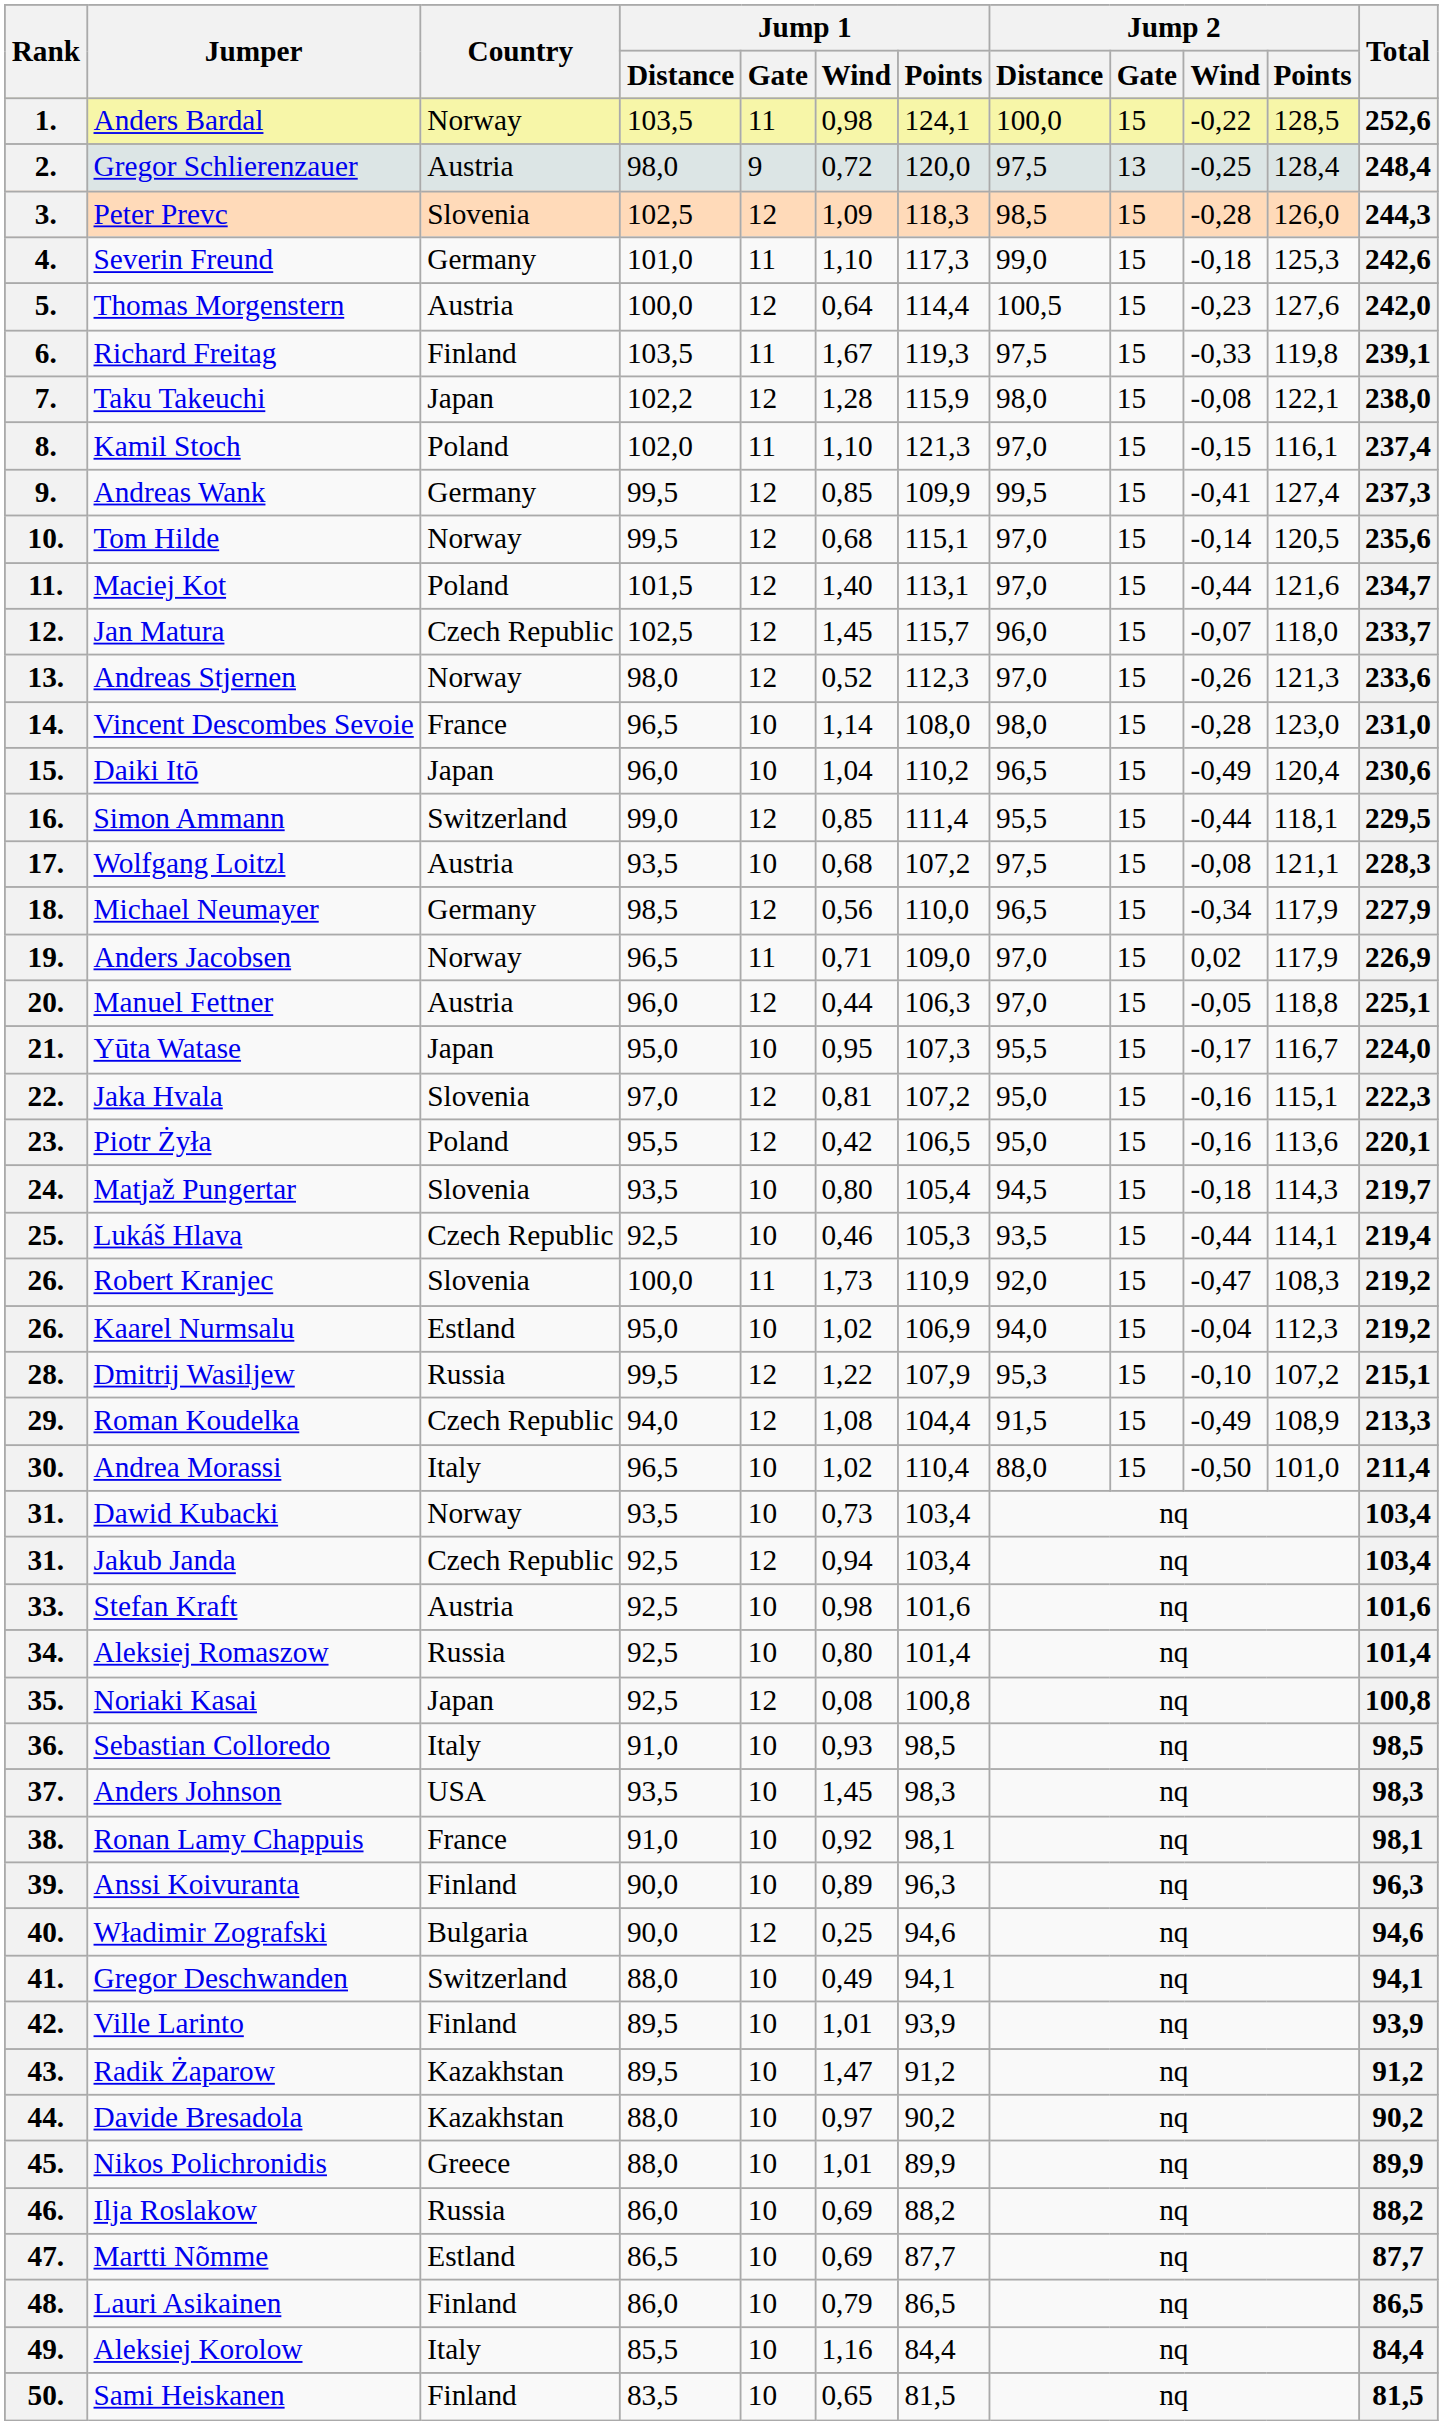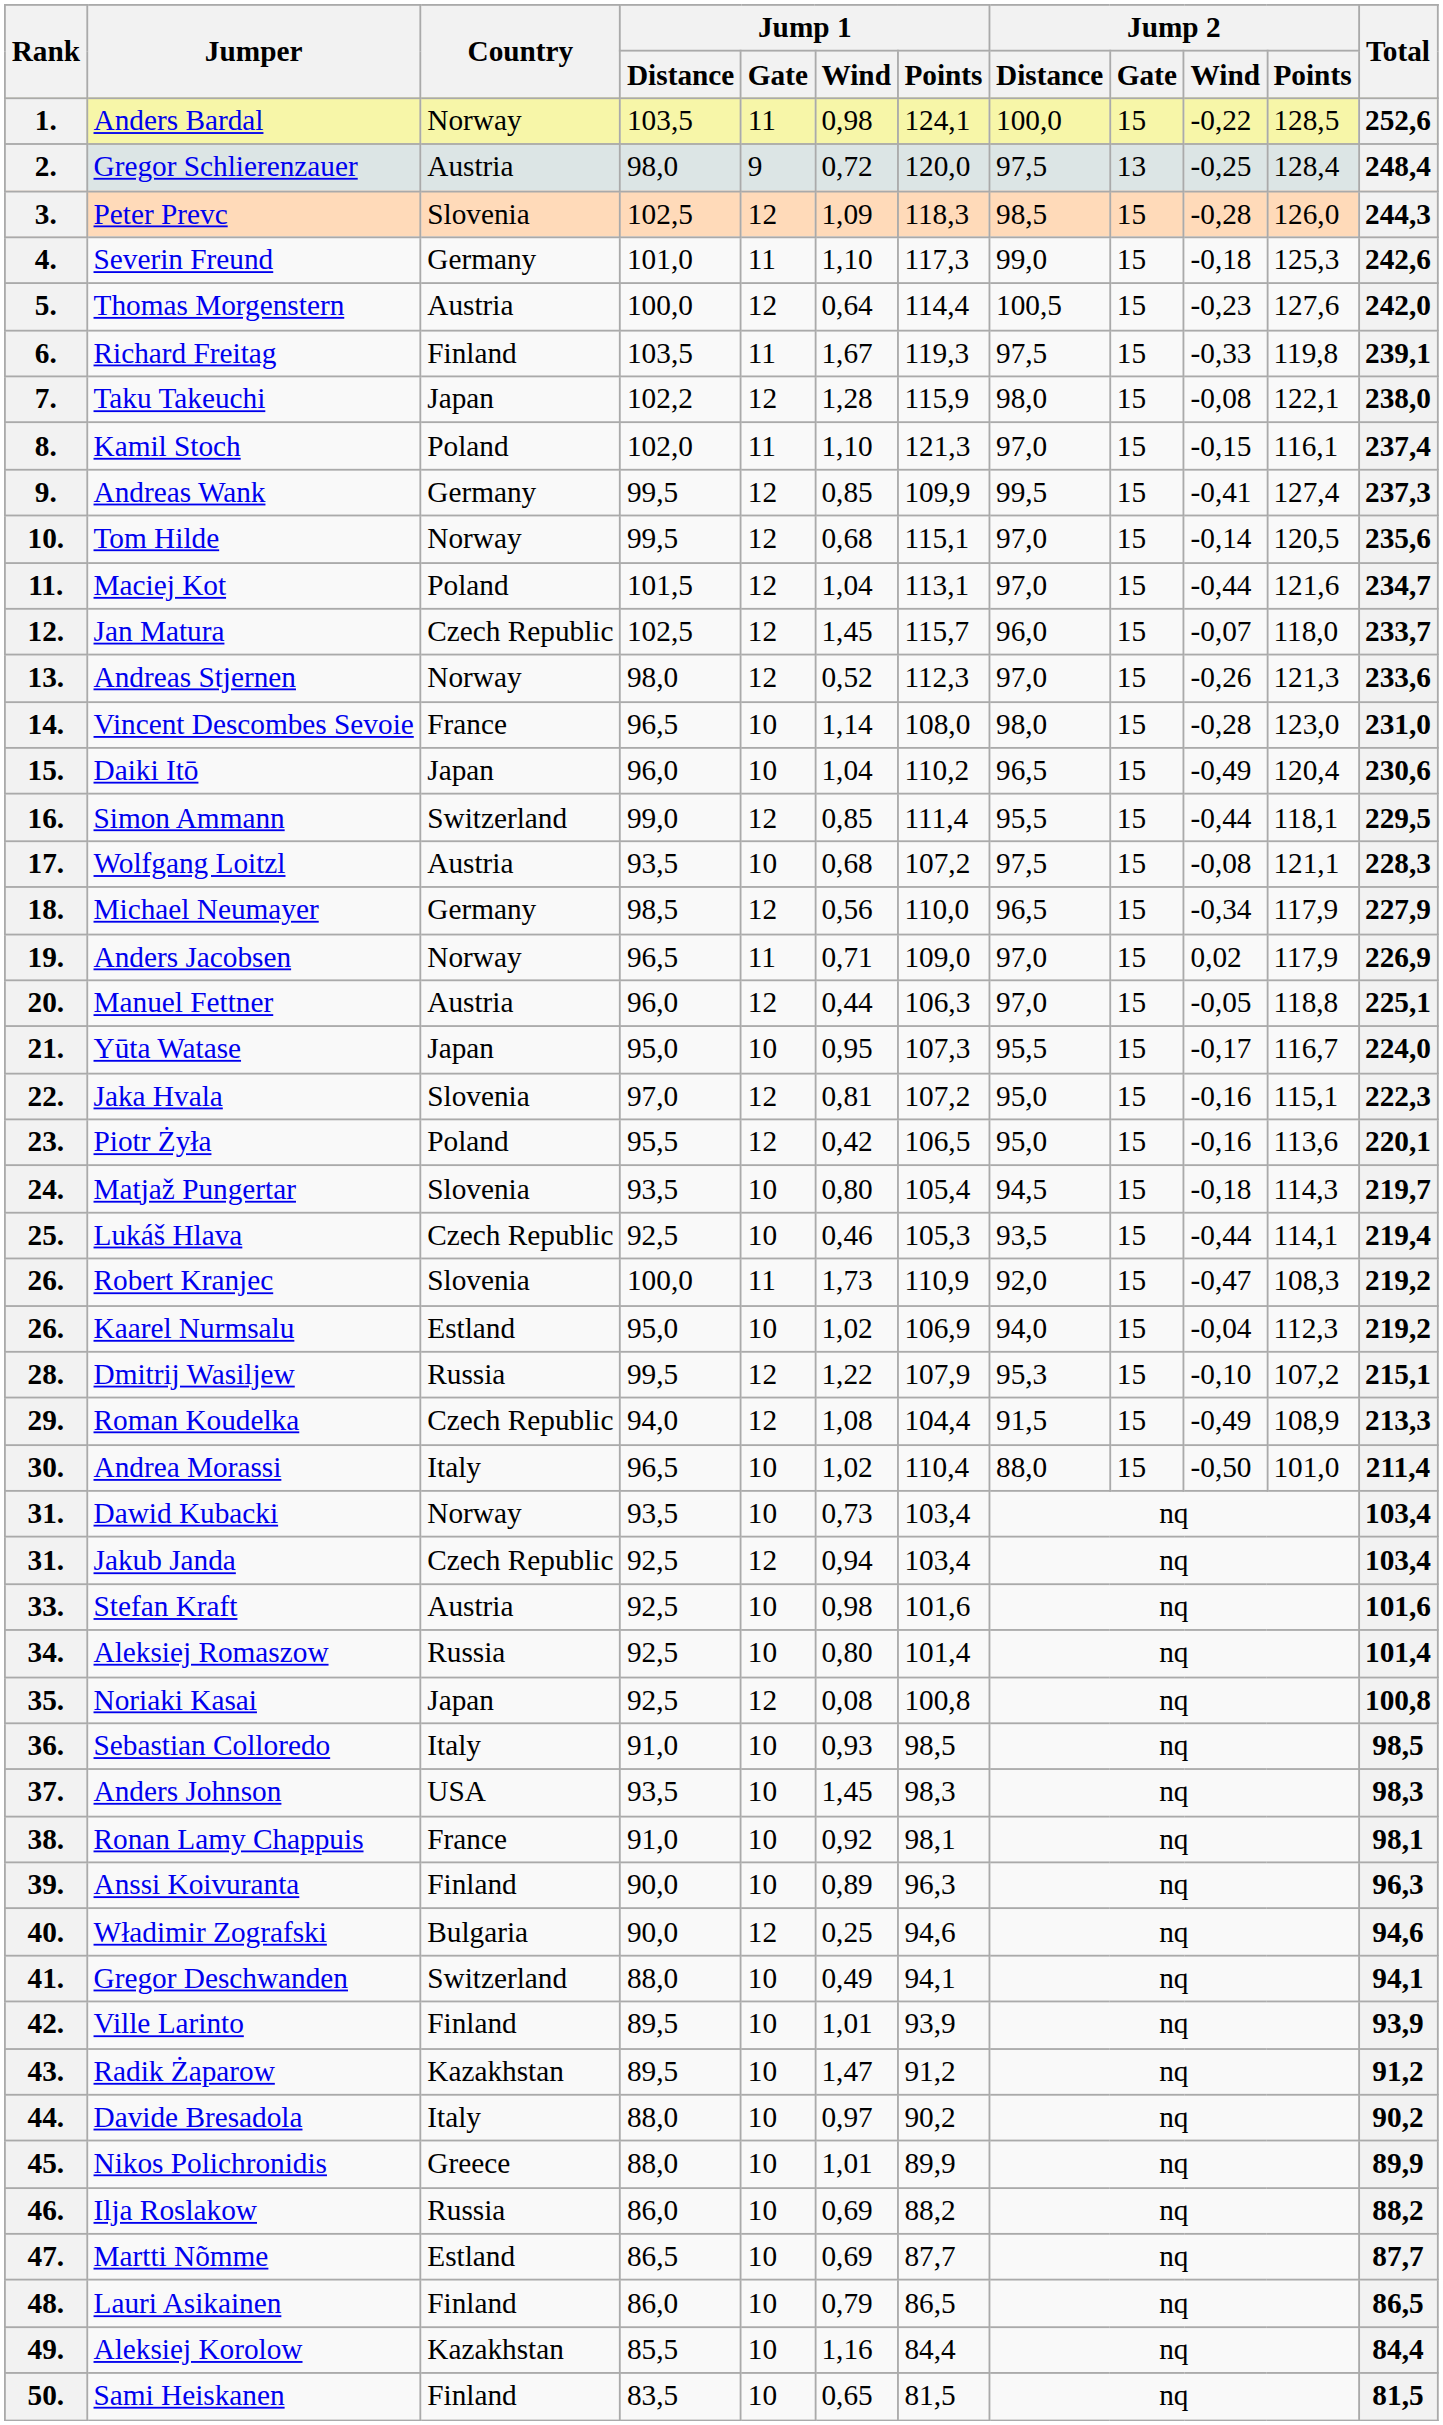11. | Jump 1 / Wind: 1,40 -> 1,04
44. | Country: Kazakhstan -> Italy
49. | Country: Italy -> Kazakhstan
